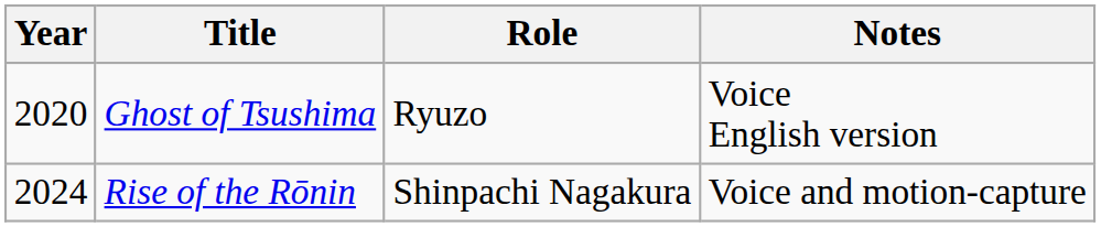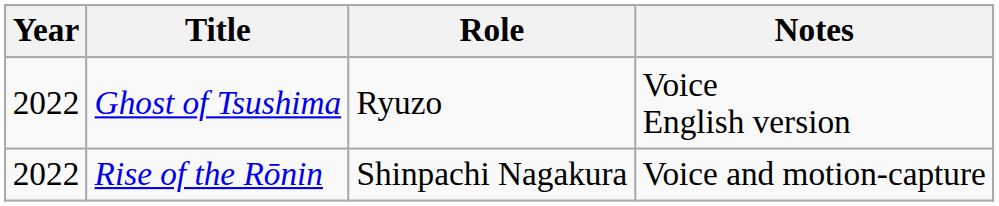Ghost of Tsushima | Year: 2020 -> 2022
Rise of the Rōnin | Year: 2024 -> 2022
